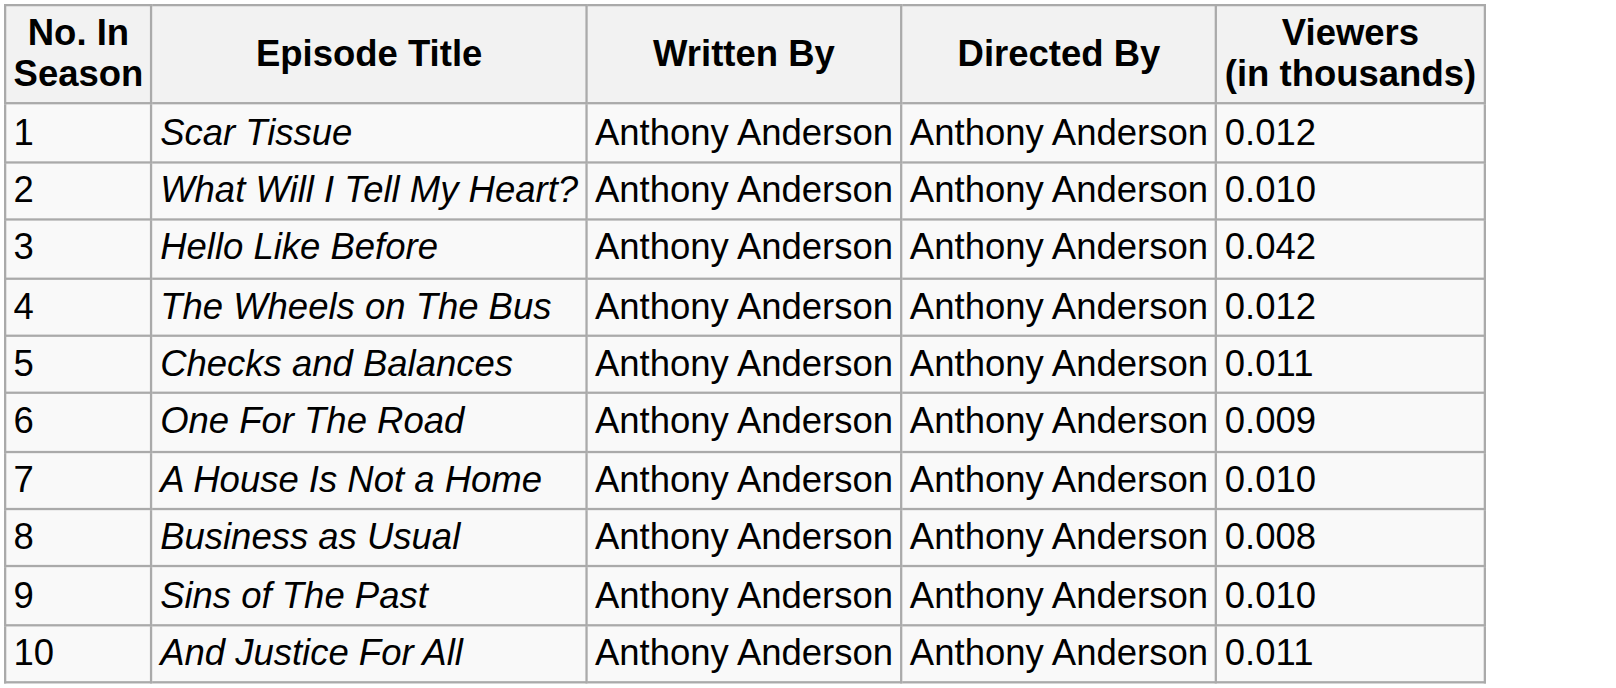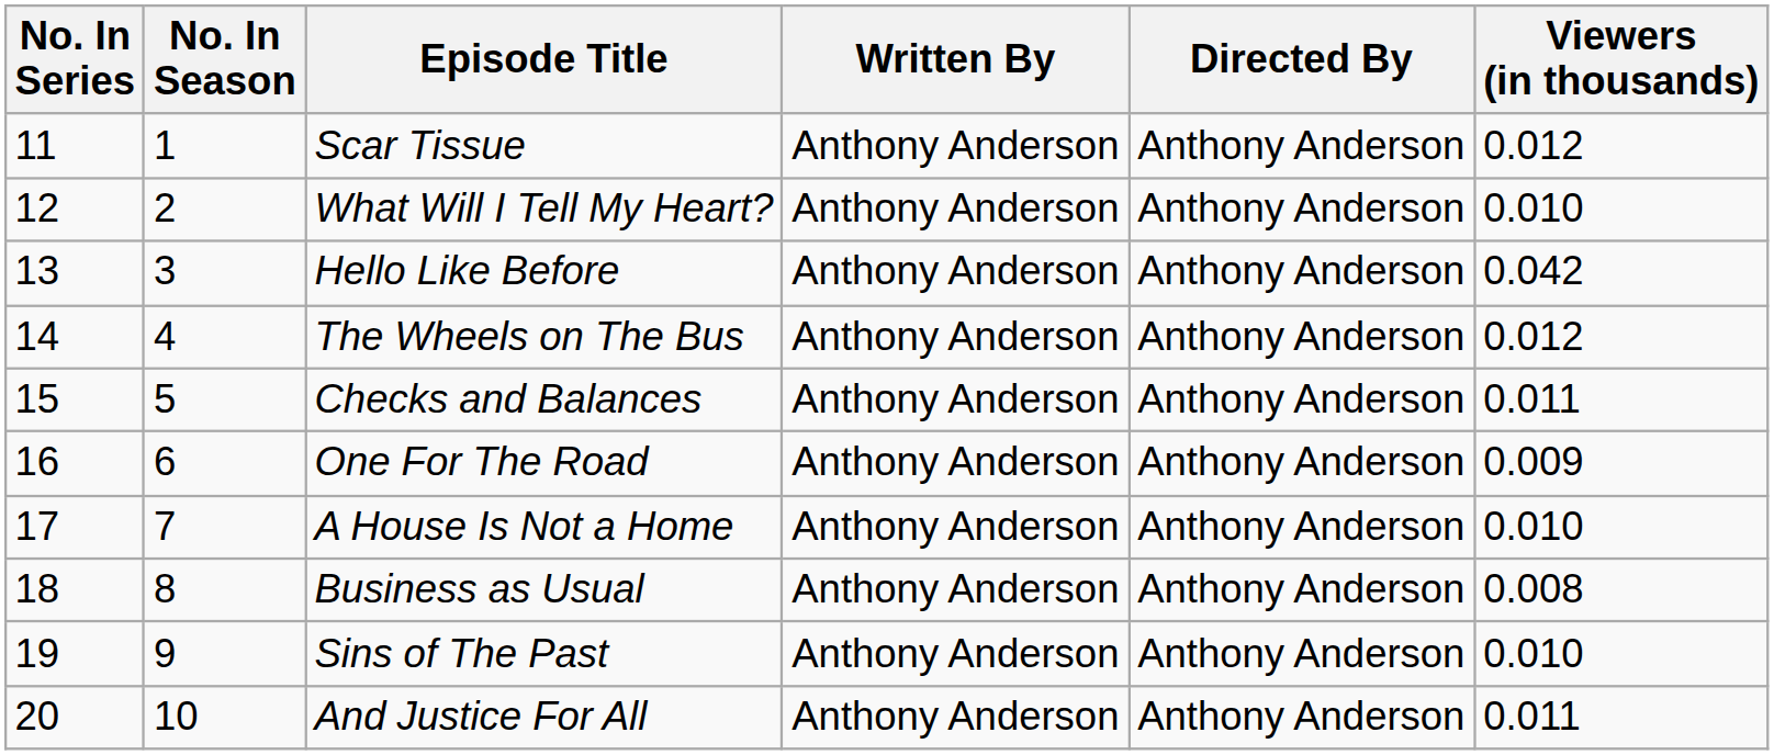+ column: No. In Series | 11 | 12 | 13 | 14 | 15 | 16 | 17 | 18 | 19 | 20
